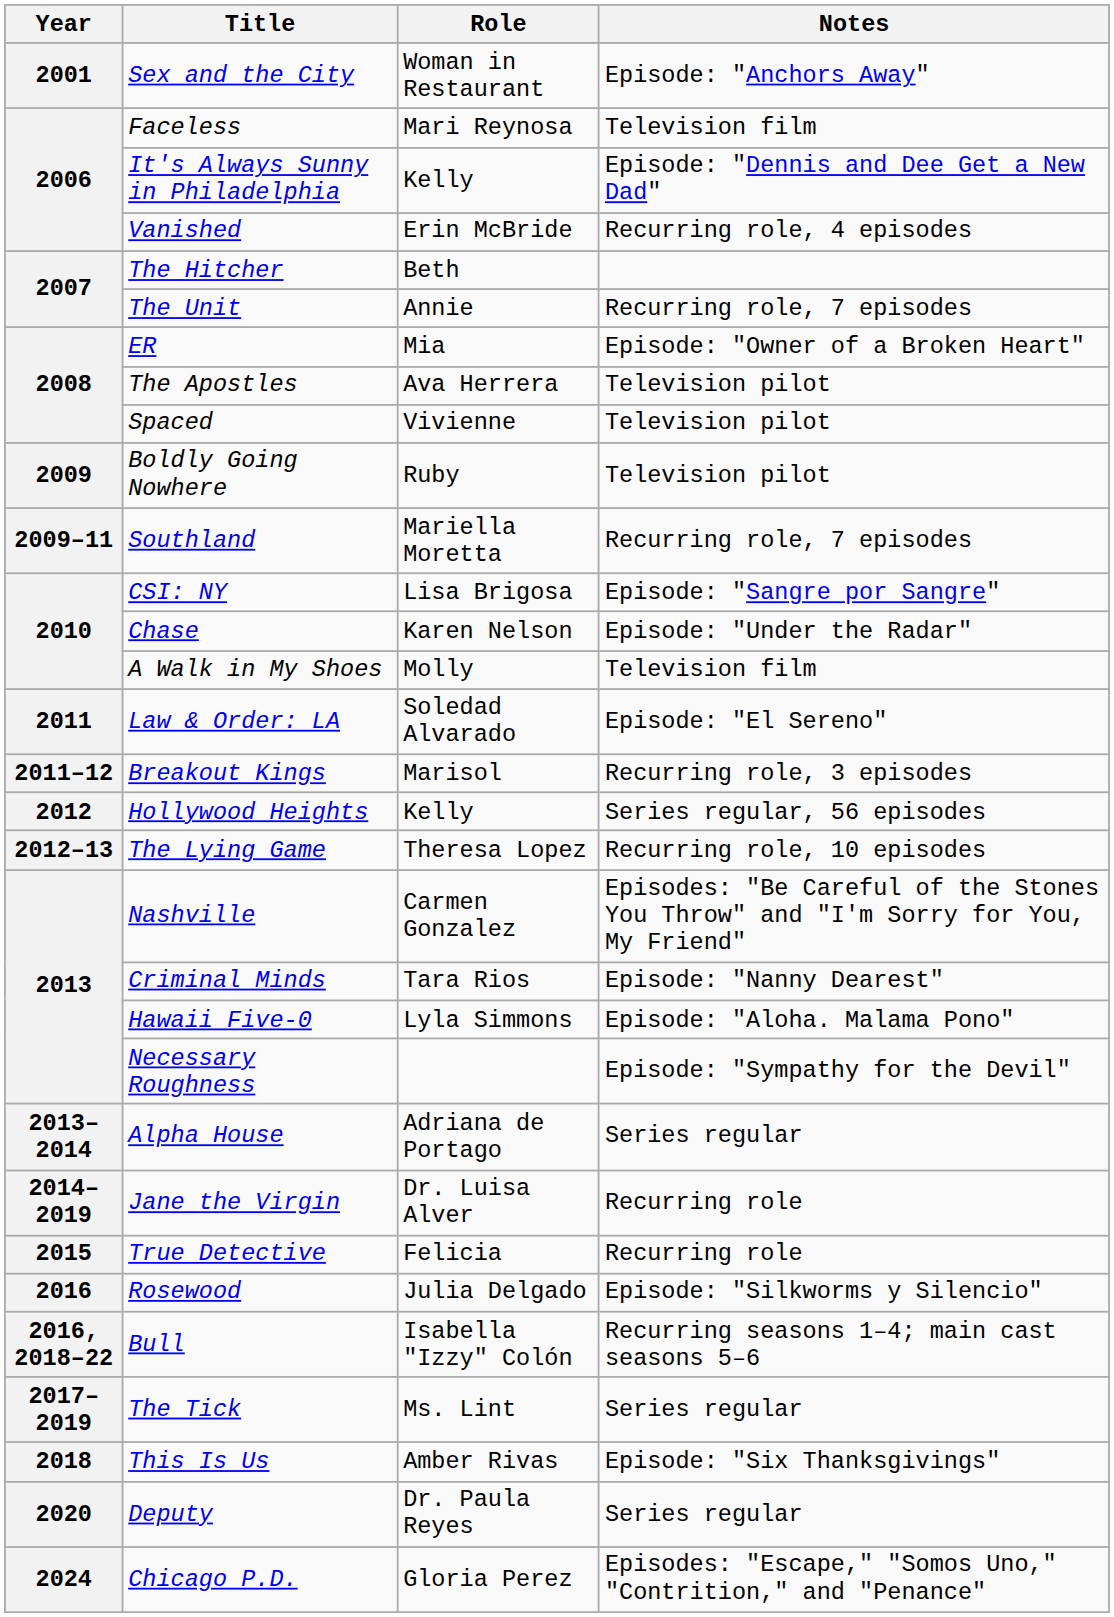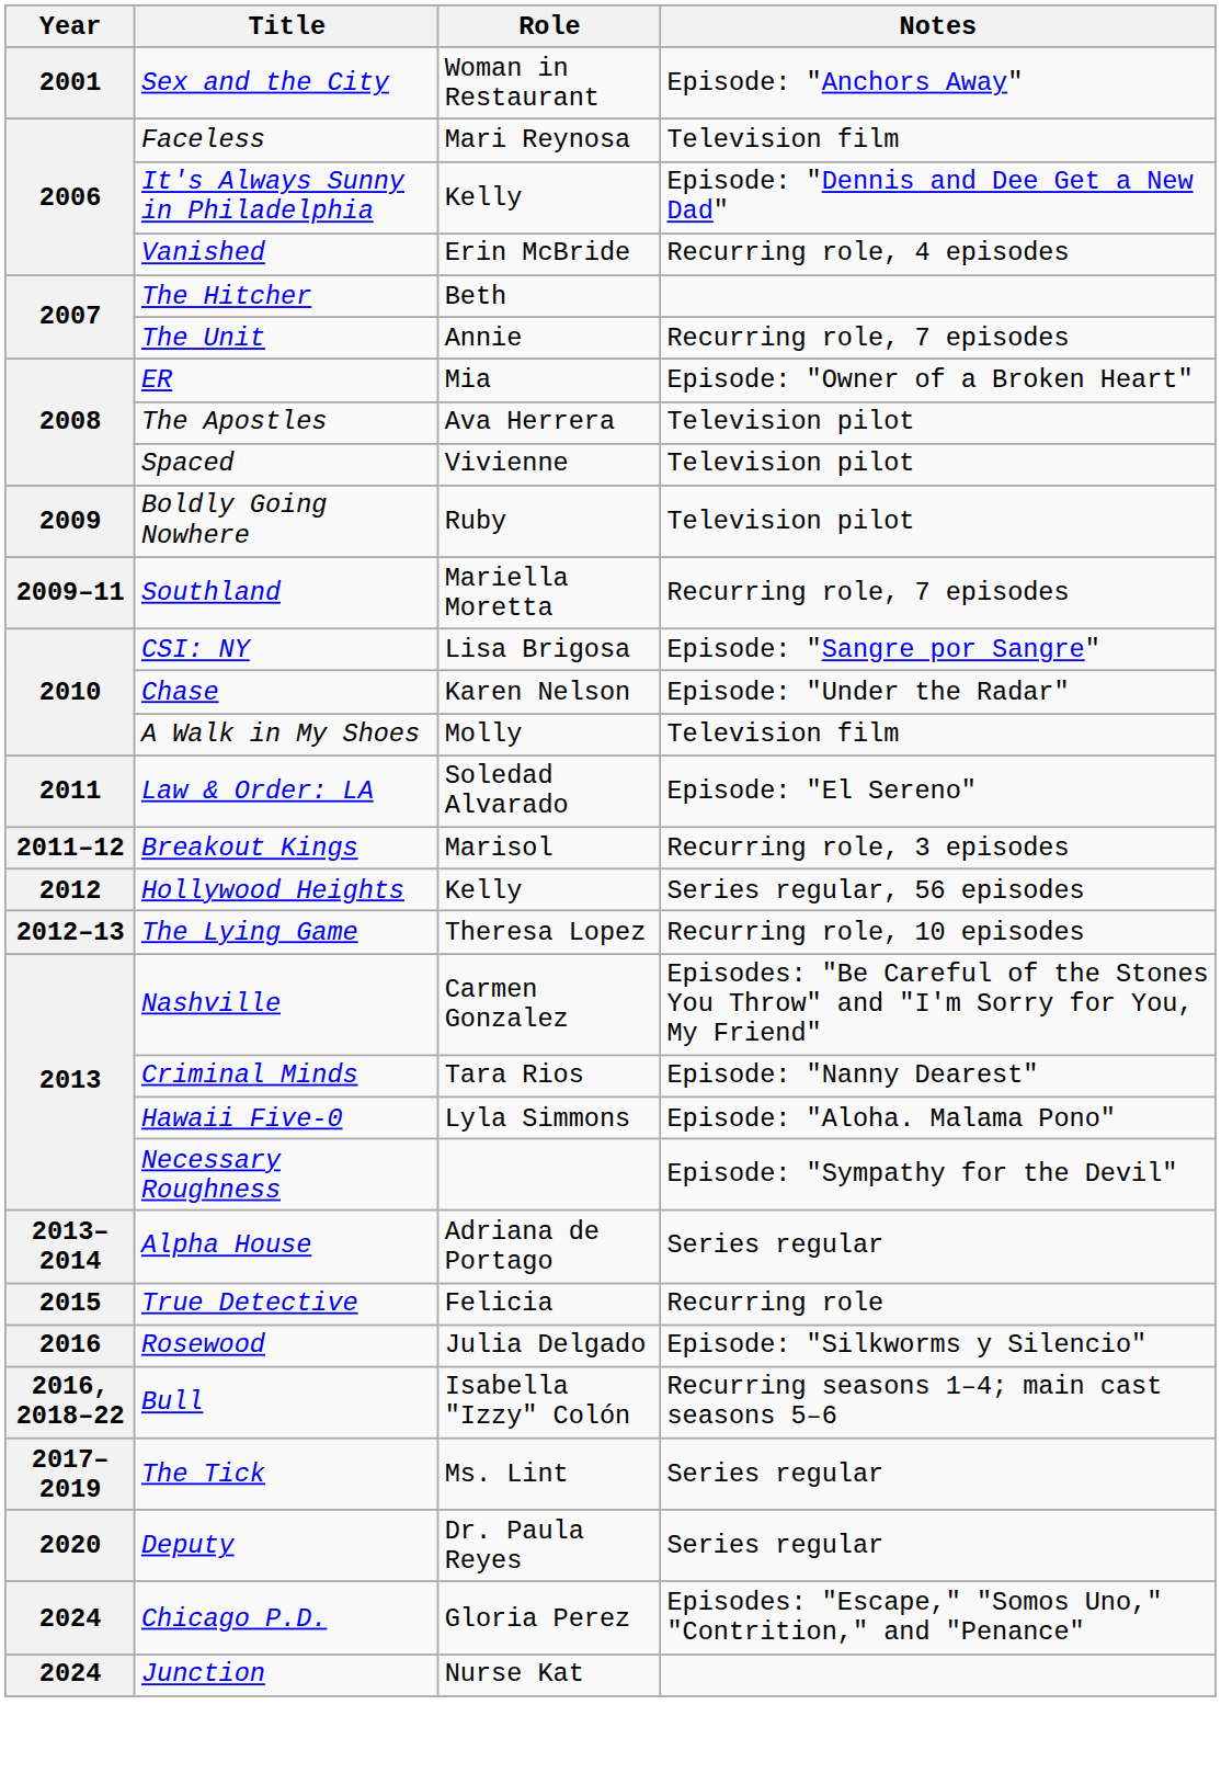- row: 2014–2019 | Jane the Virgin | Dr. Luisa Alver | Recurring role
- row: 2018 | This Is Us | Amber Rivas | Episode: "Six Thanksgivings"
+ row: 2024 | Junction | Nurse Kat
